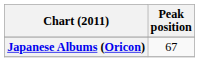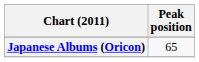Japanese Albums (Oricon) | Peak position: 67 -> 65
